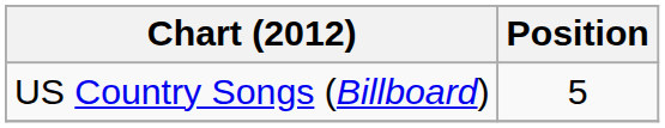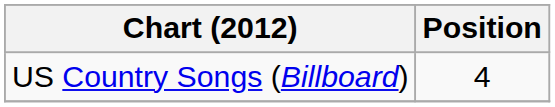US Country Songs (Billboard) | Position: 5 -> 4
